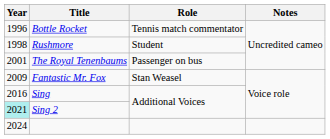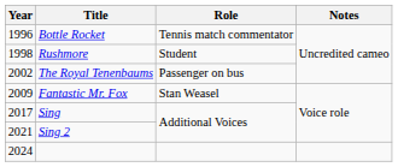The Royal Tenenbaums | Year: 2001 -> 2002
Sing | Year: 2016 -> 2017
Sing 2 | Year: paleturquoise background -> no background
